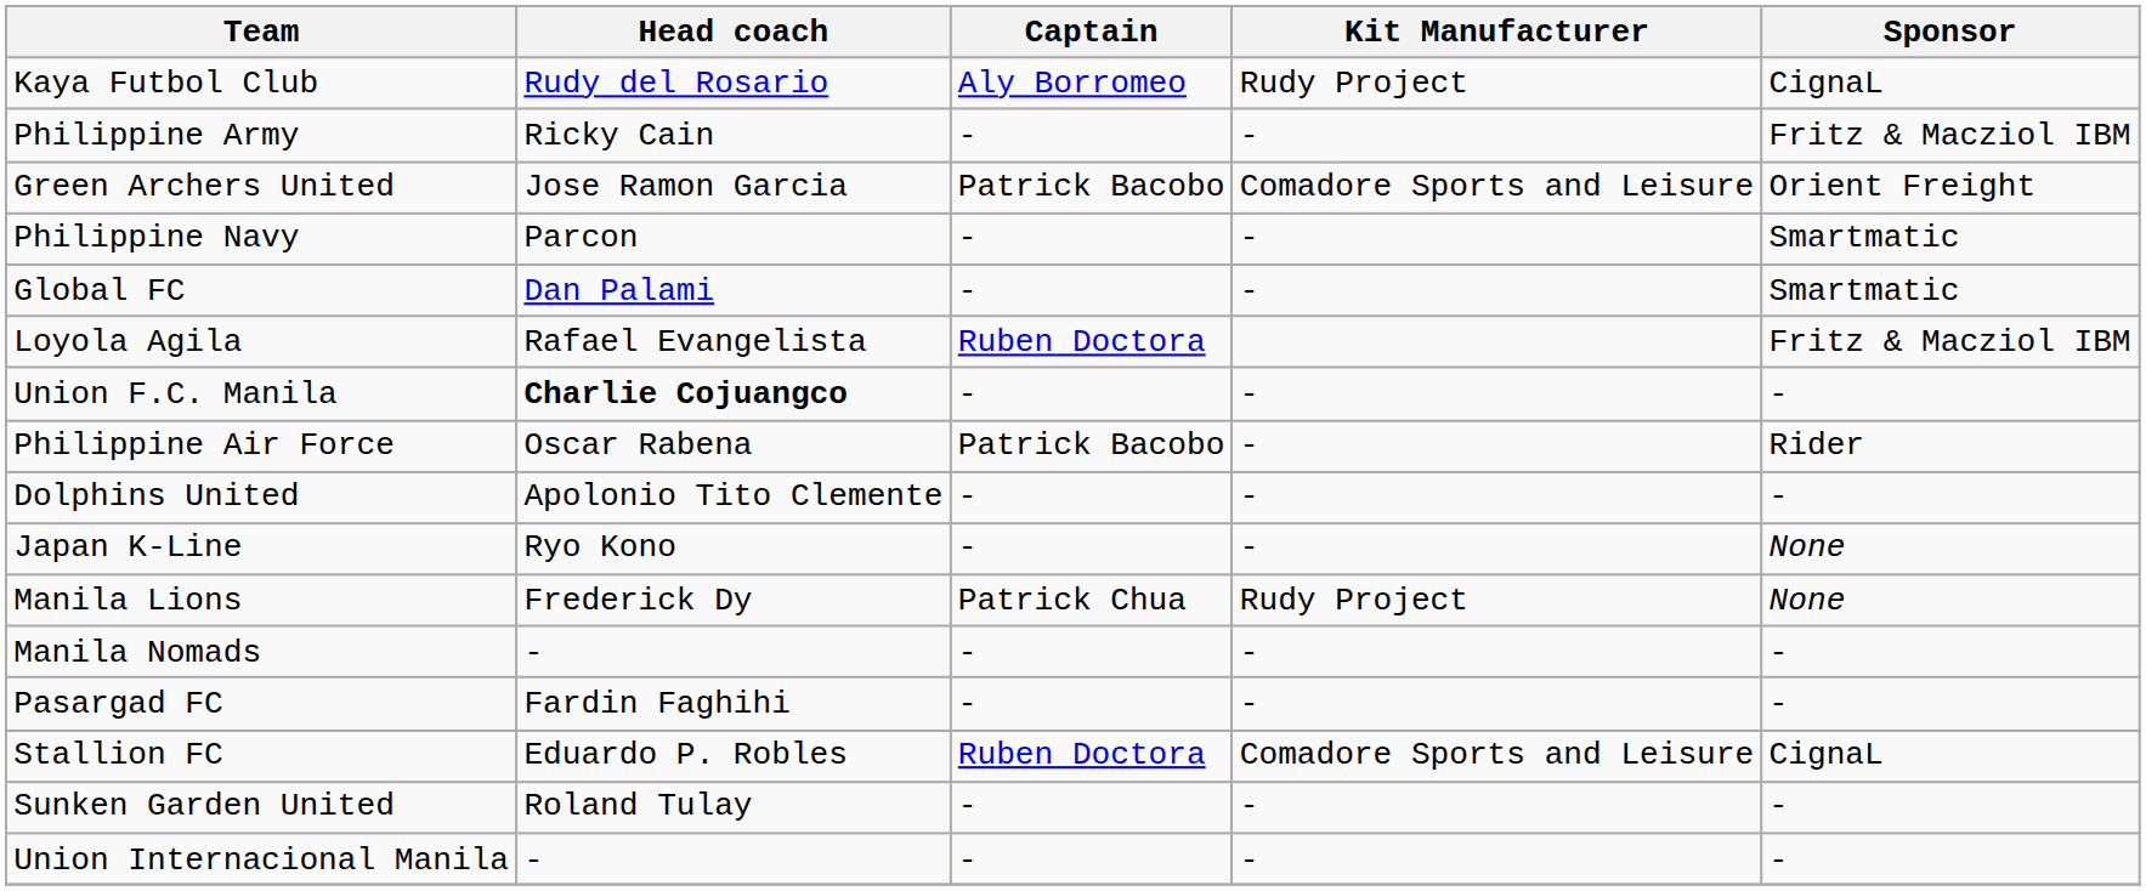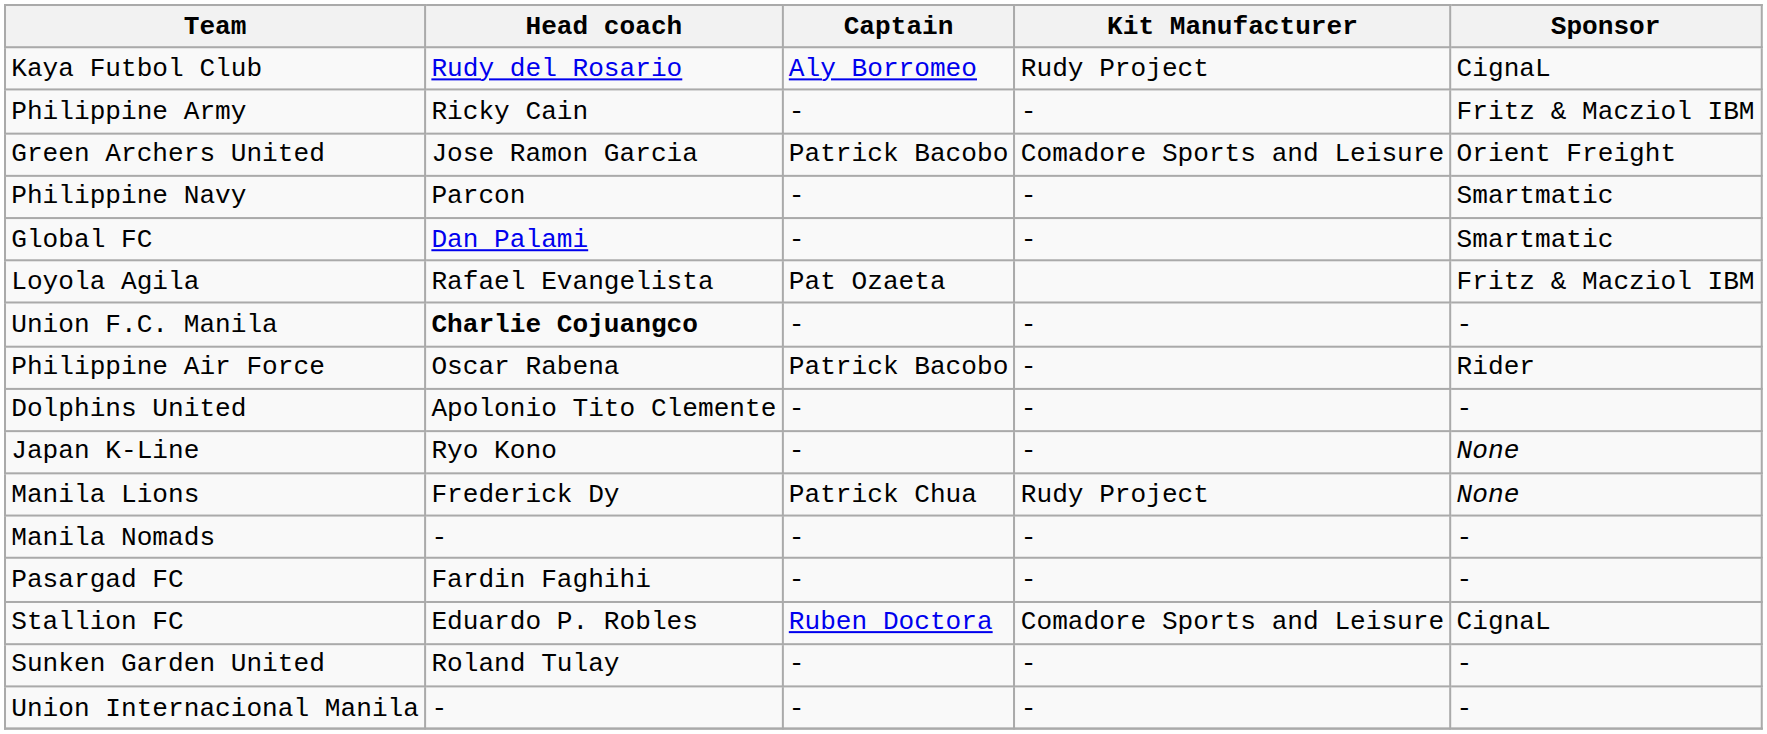Loyola Agila | Captain: Ruben Doctora -> Pat Ozaeta
